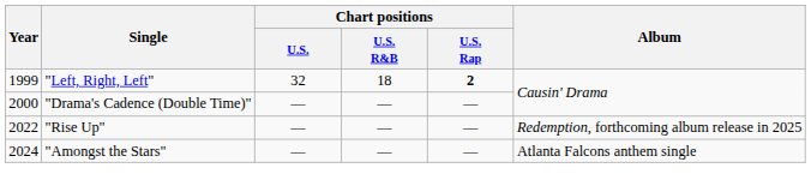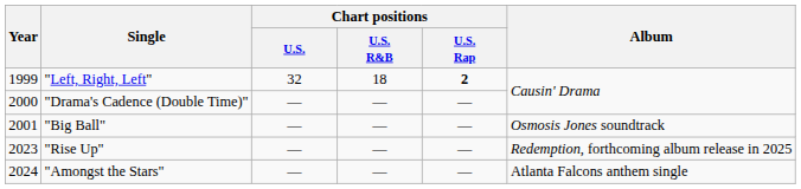+ row: 2001 | "Big Ball" | — | — | — | Osmosis Jones soundtrack
"Rise Up" | Year: 2022 -> 2023
